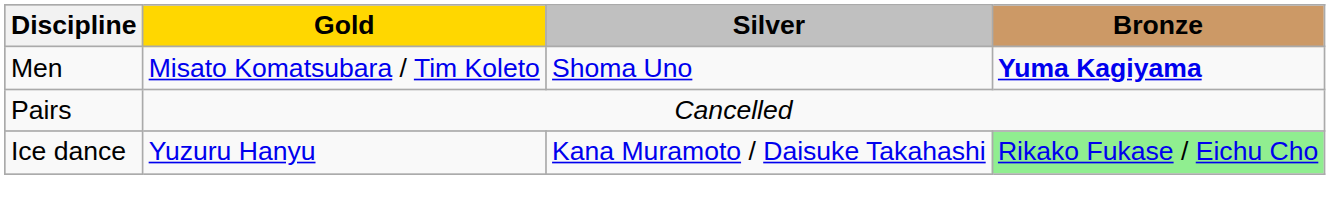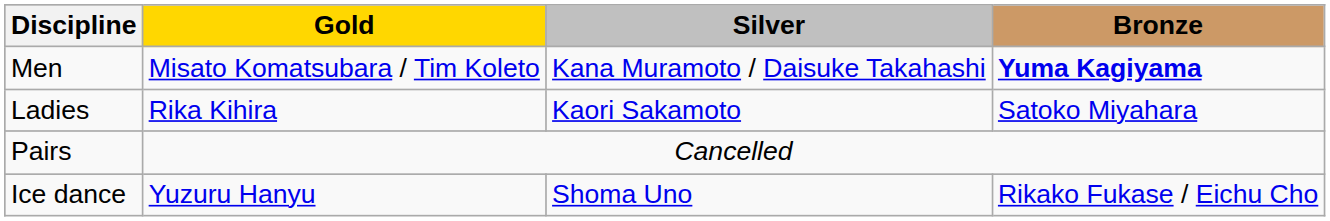Men | Silver: Shoma Uno -> Kana Muramoto / Daisuke Takahashi
+ row: Ladies | Rika Kihira | Kaori Sakamoto | Satoko Miyahara
Ice dance | Silver: Kana Muramoto / Daisuke Takahashi -> Shoma Uno
Ice dance | Bronze: lightgreen background -> no background
